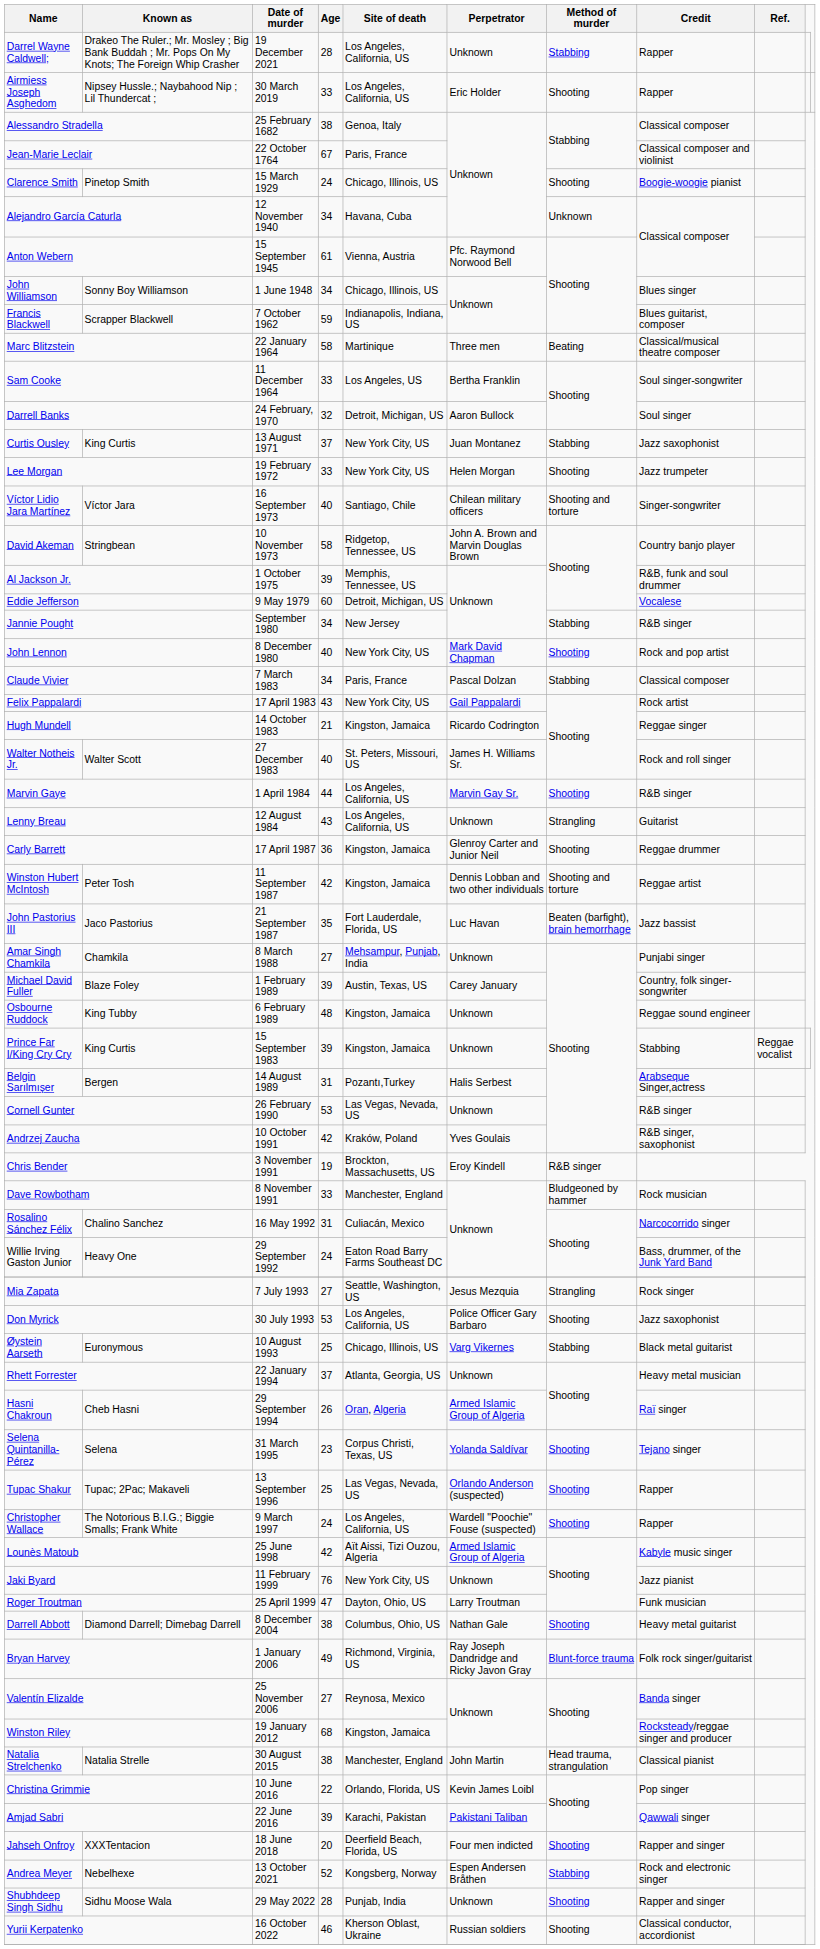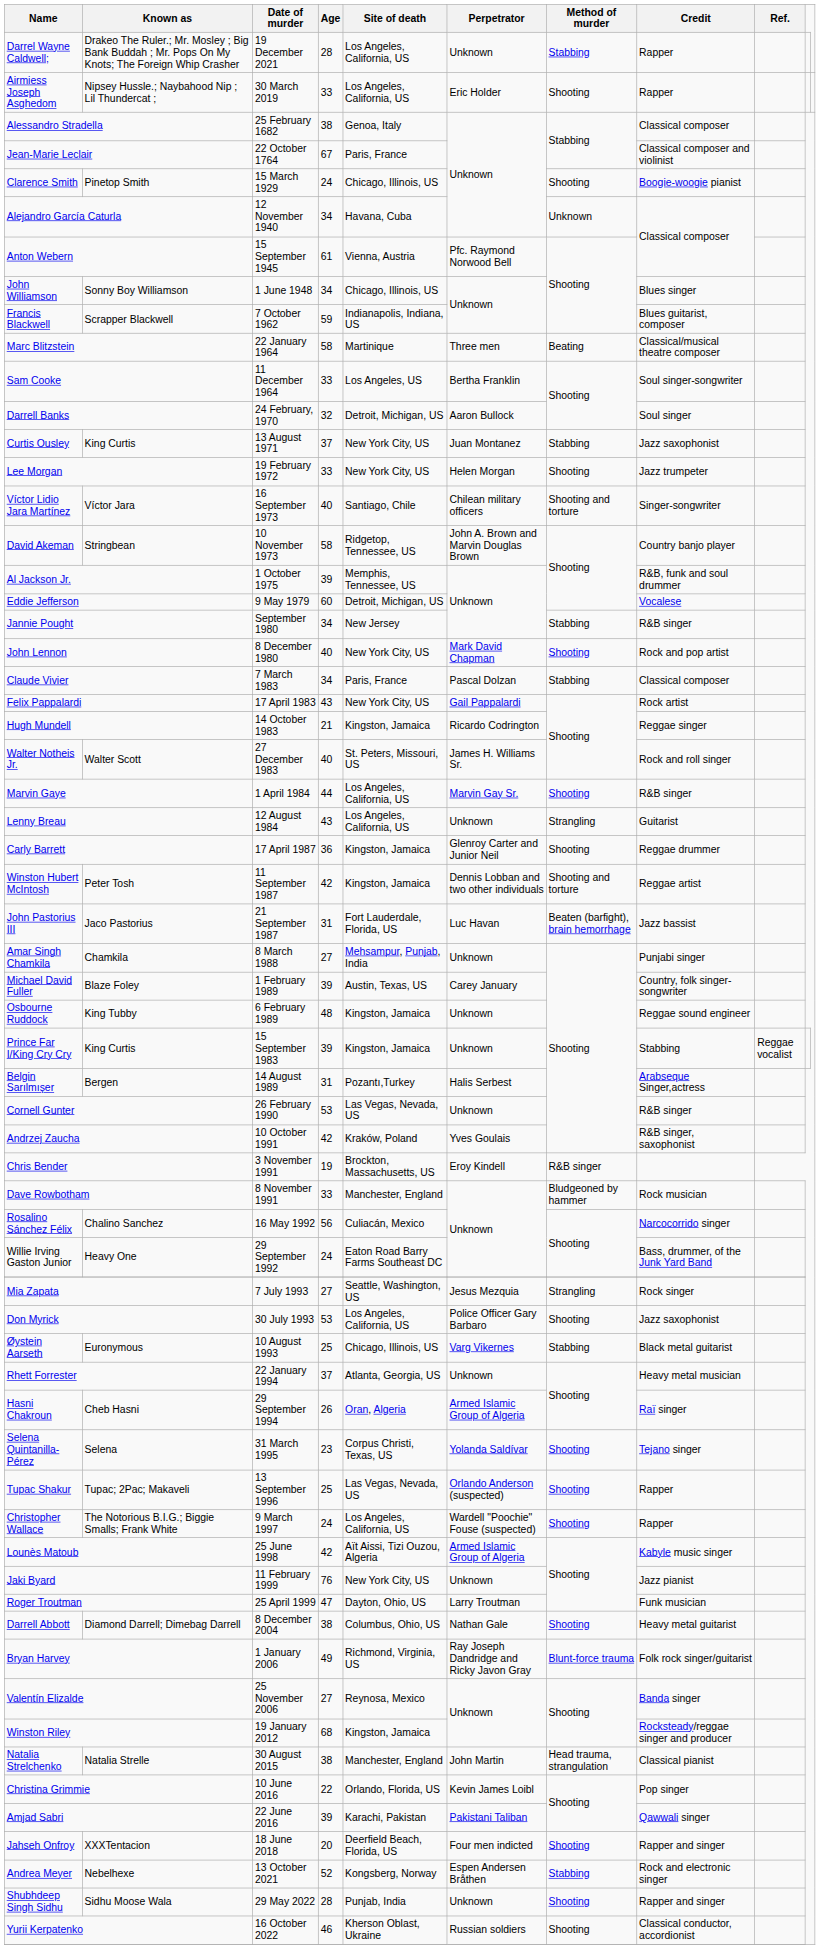John Pastorius III | Age: 35 -> 31
Rosalino Sánchez Félix | Age: 31 -> 56
